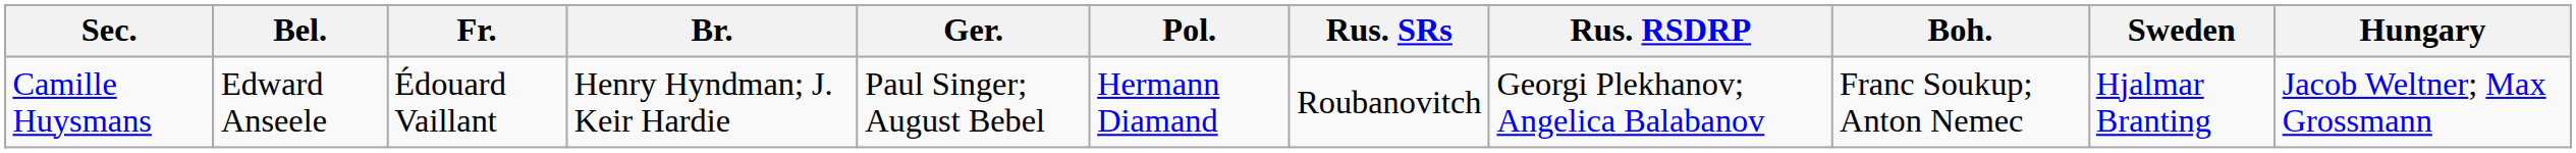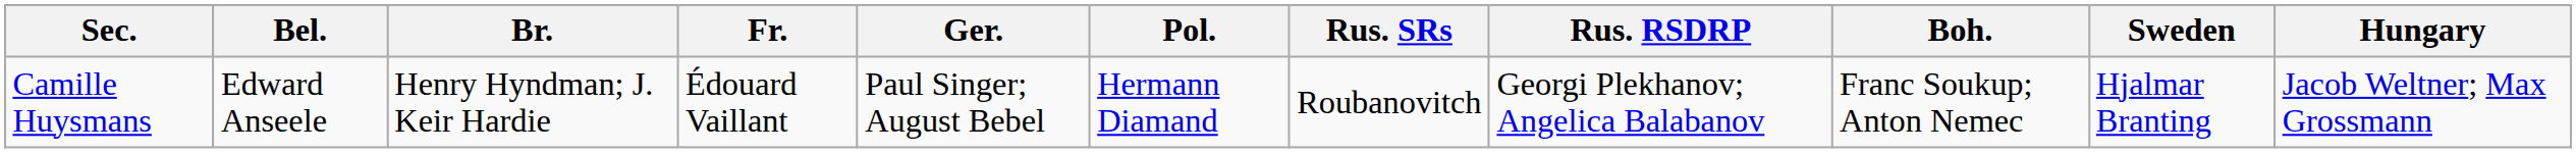columns swapped: Fr. <-> Br.
